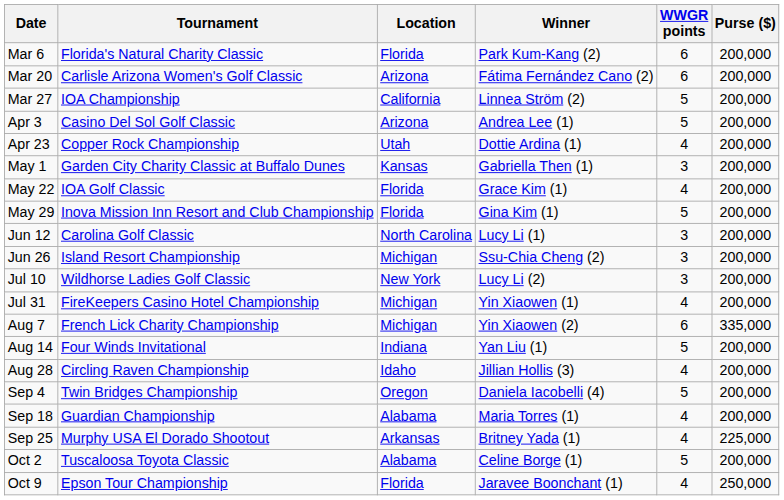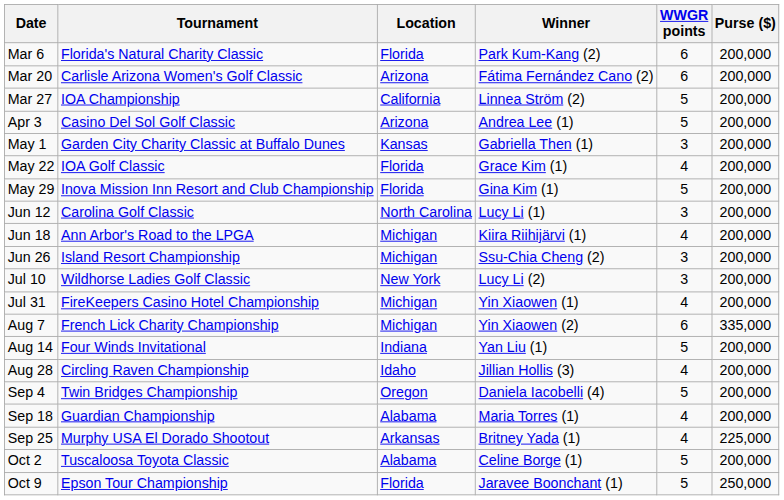- row: Apr 23 | Copper Rock Championship | Utah | Dottie Ardina (1) | 4 | 200,000
+ row: Jun 18 | Ann Arbor's Road to the LPGA | Michigan | Kiira Riihijärvi (1) | 4 | 200,000
Oct 9 | WWGR points: 4 -> 5
